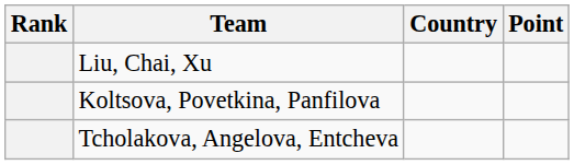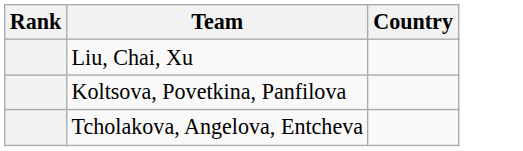- column: Point
